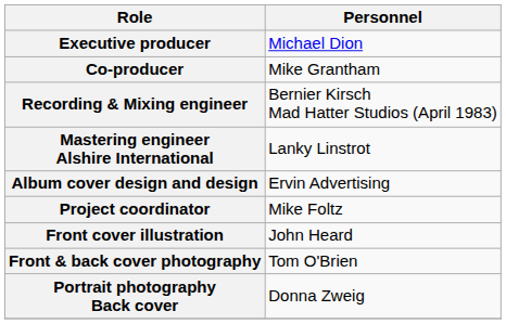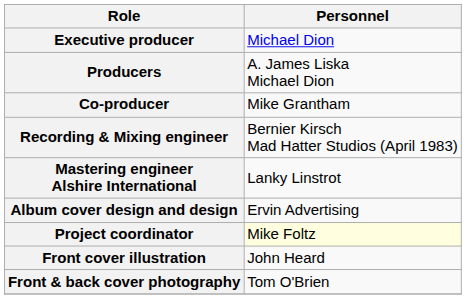+ row: Producers | A. James Liska Michael Dion
Project coordinator | Personnel: no background -> lightyellow background
- row: Portrait photography Back cover | Donna Zweig
